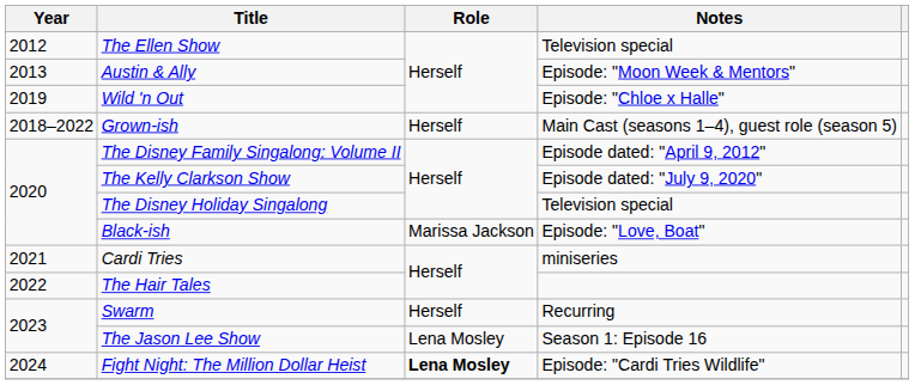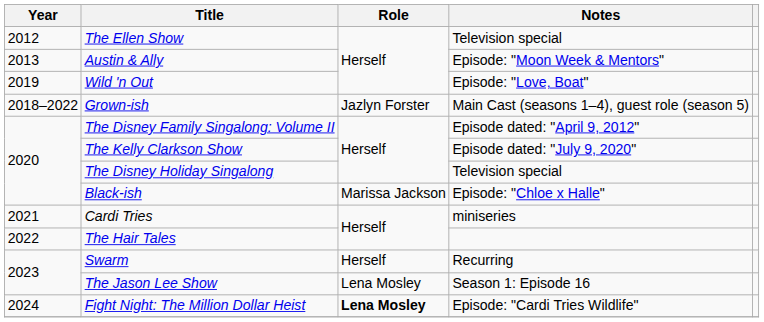Wild 'n Out | Notes: Episode: "Chloe x Halle" -> Episode: "Love, Boat"
Grown-ish | Role: Herself -> Jazlyn Forster
Black-ish | Notes: Episode: "Love, Boat" -> Episode: "Chloe x Halle"
